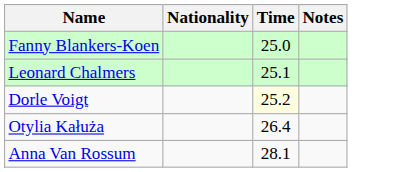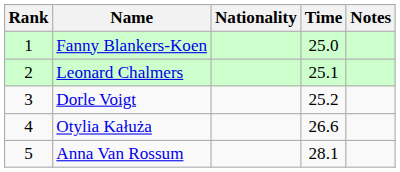+ column: Rank | 1 | 2 | 3 | 4 | 5
Dorle Voigt | Time: lightyellow background -> no background
Otylia Kałuża | Time: 26.4 -> 26.6
